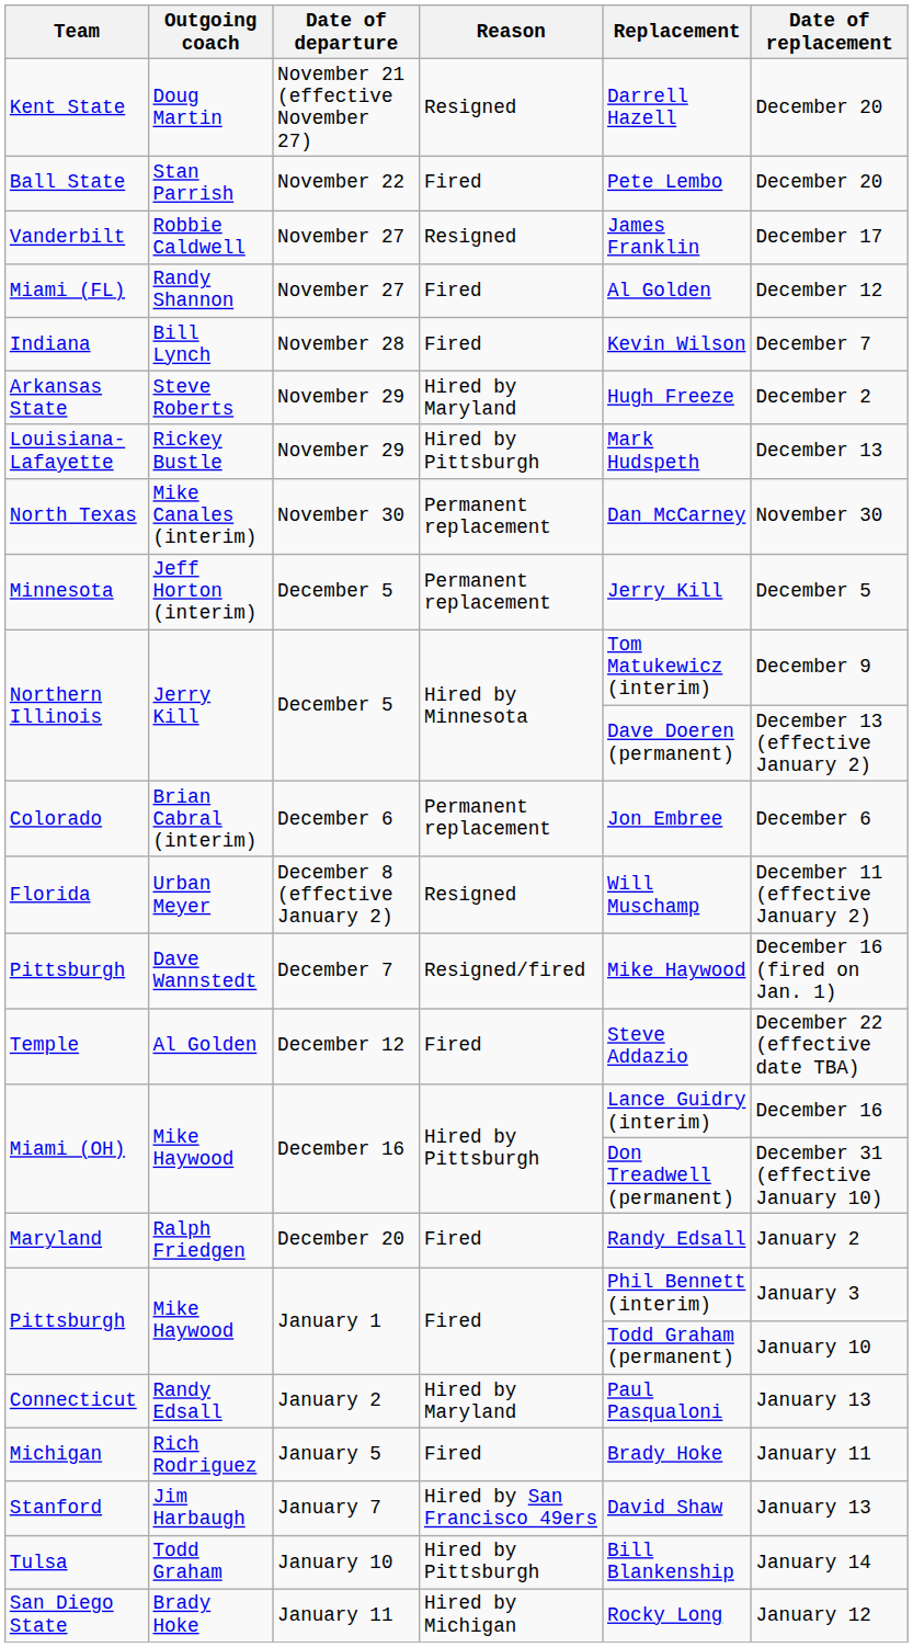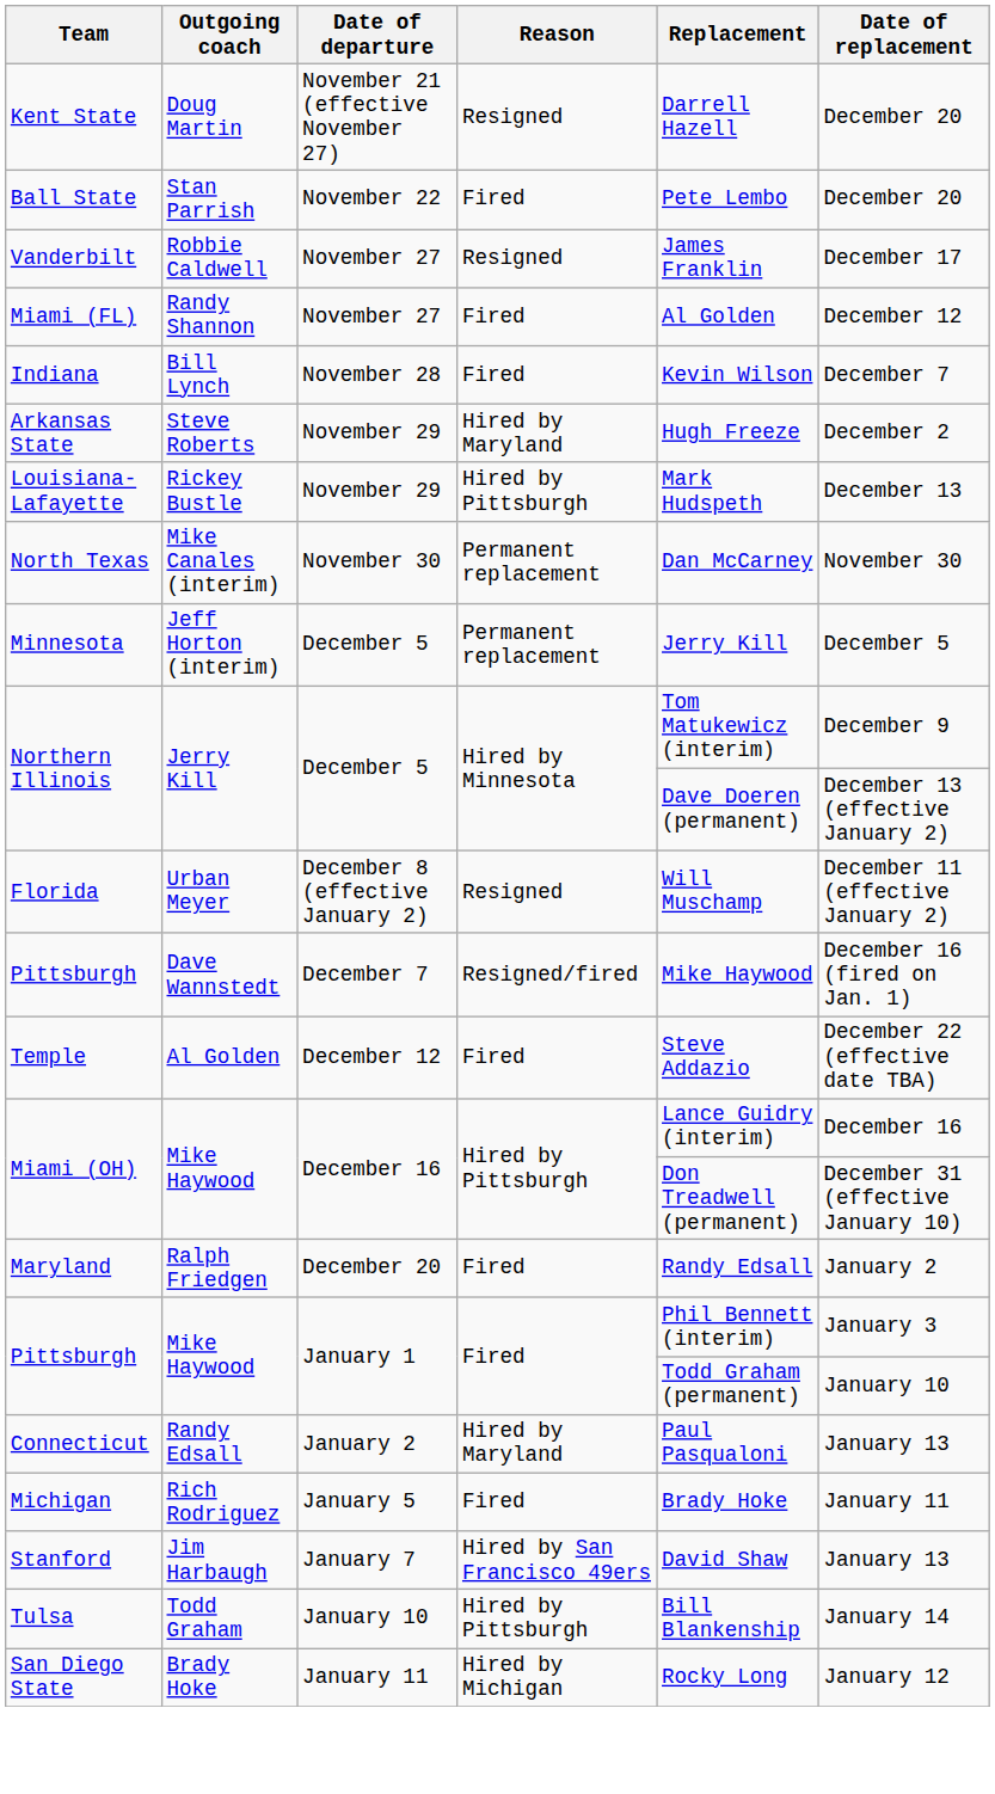- row: Colorado | Brian Cabral (interim) | December 6 | Permanent replacement | Jon Embree | December 6
